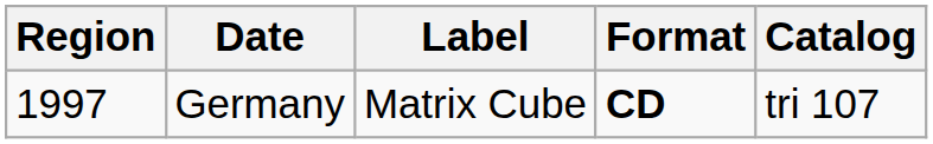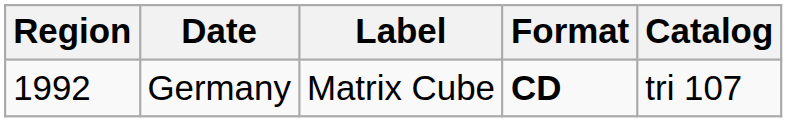Germany | Region: 1997 -> 1992
